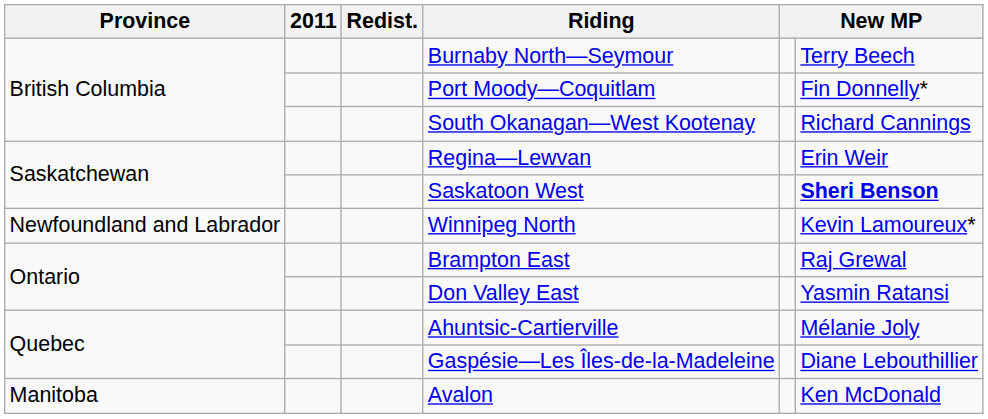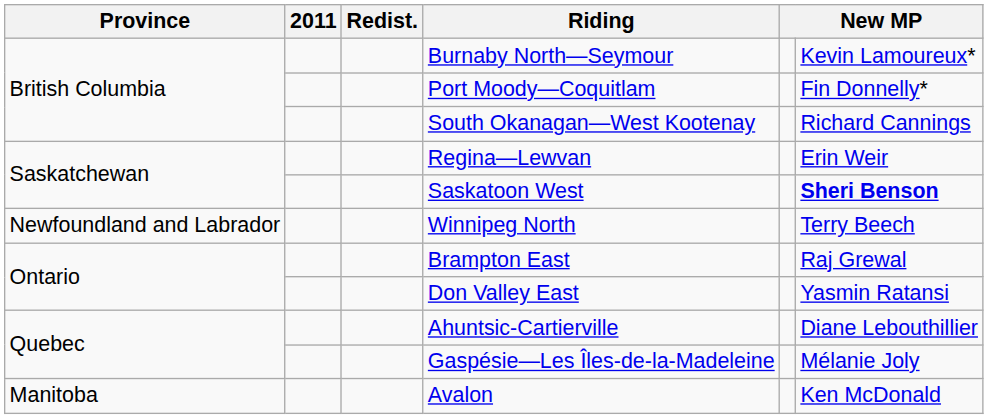Burnaby North—Seymour | column 6: Terry Beech -> Kevin Lamoureux*
Winnipeg North | column 6: Kevin Lamoureux* -> Terry Beech
Ahuntsic-Cartierville | column 6: Mélanie Joly -> Diane Lebouthillier
Gaspésie—Les Îles-de-la-Madeleine | column 6: Diane Lebouthillier -> Mélanie Joly
